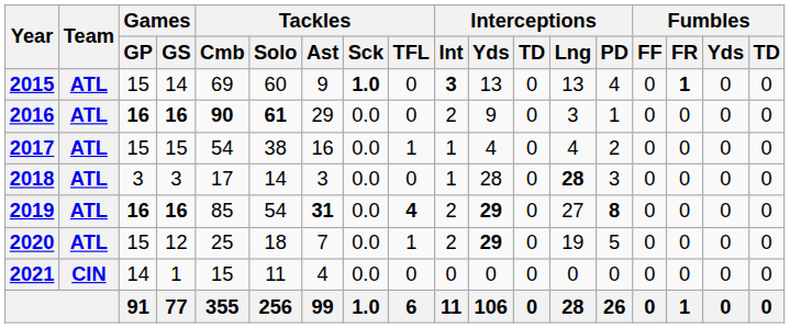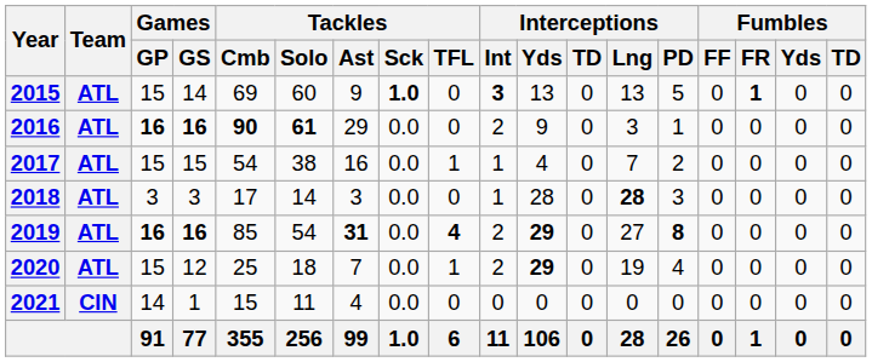2015 | Interceptions / PD: 4 -> 5
2017 | Interceptions / Lng: 4 -> 7
2020 | Interceptions / PD: 5 -> 4
